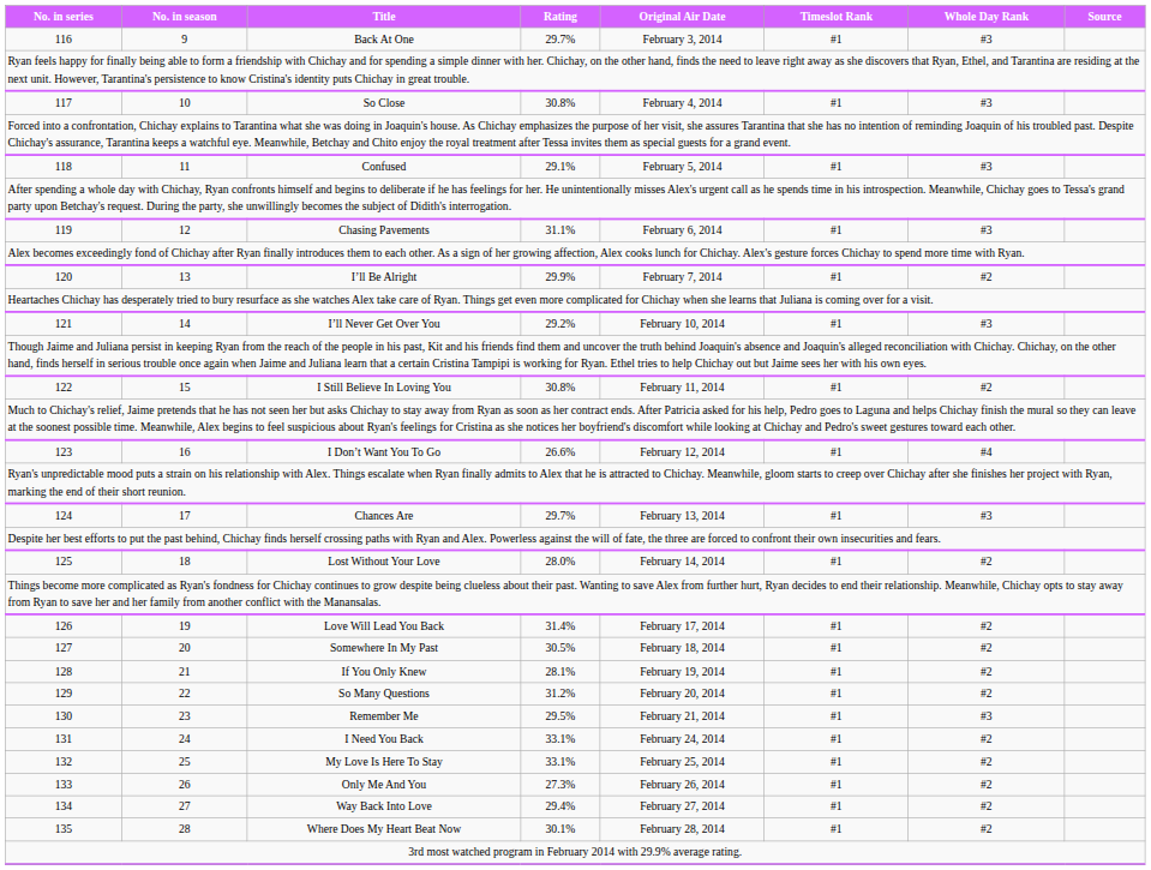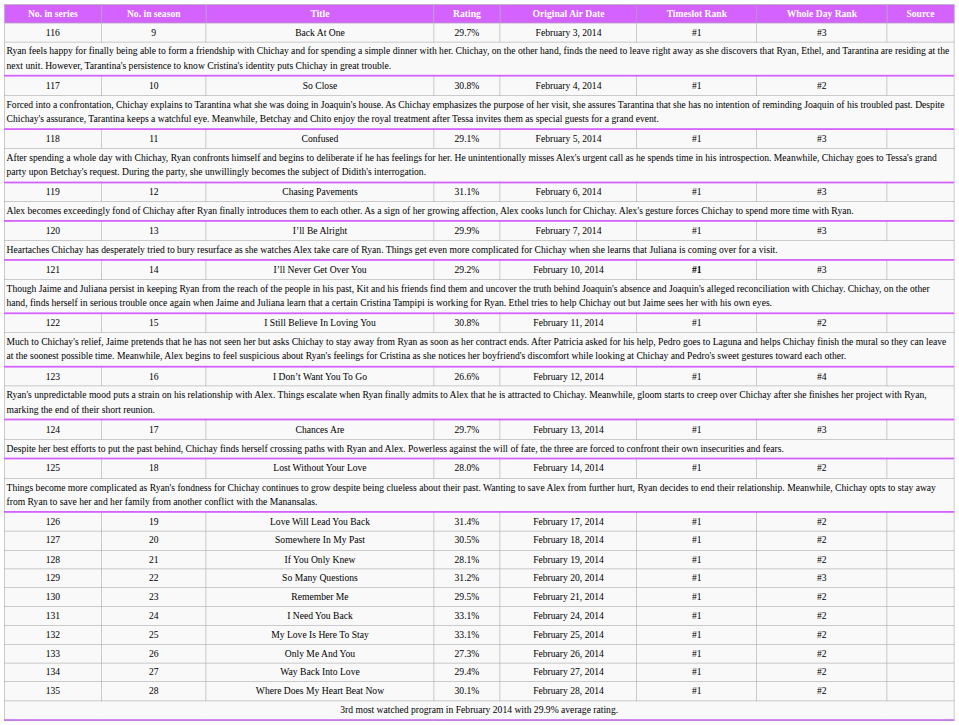So Close | Whole Day Rank: #3 -> #2
I’ll Be Alright | Whole Day Rank: #2 -> #3
I’ll Never Get Over You | Timeslot Rank: normal -> bold
So Many Questions | Whole Day Rank: #2 -> #3
Remember Me | Whole Day Rank: #3 -> #2
